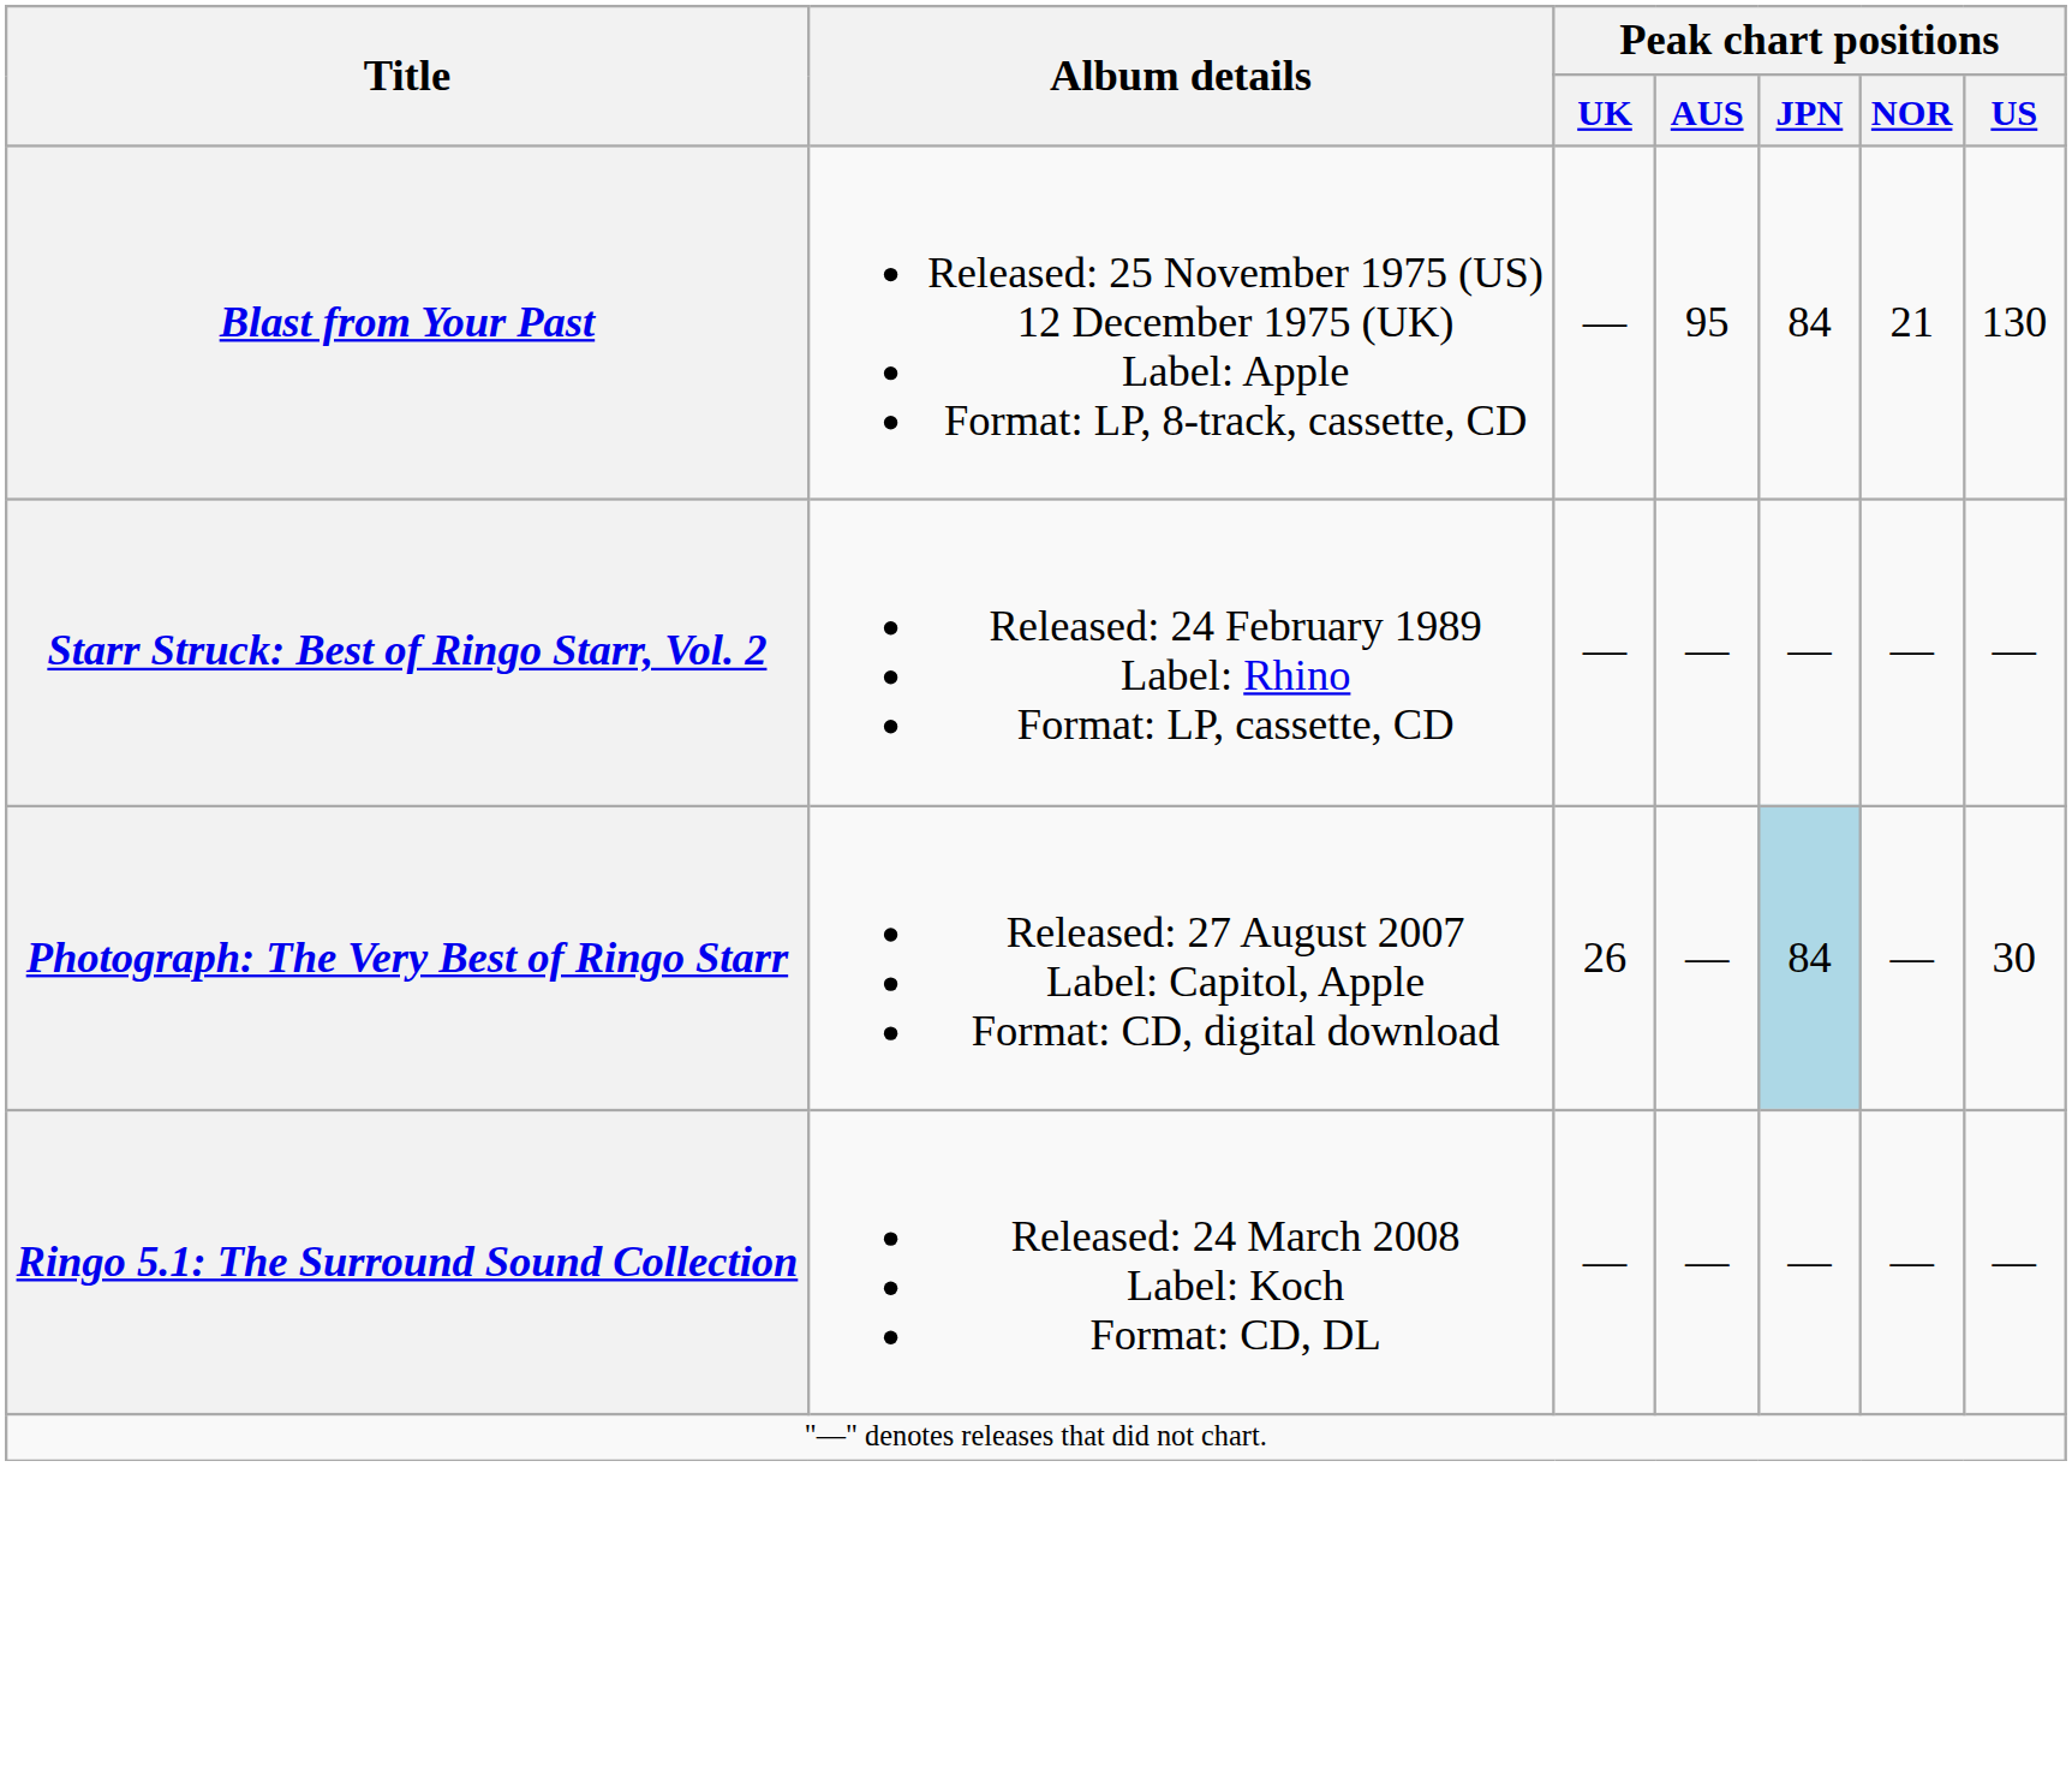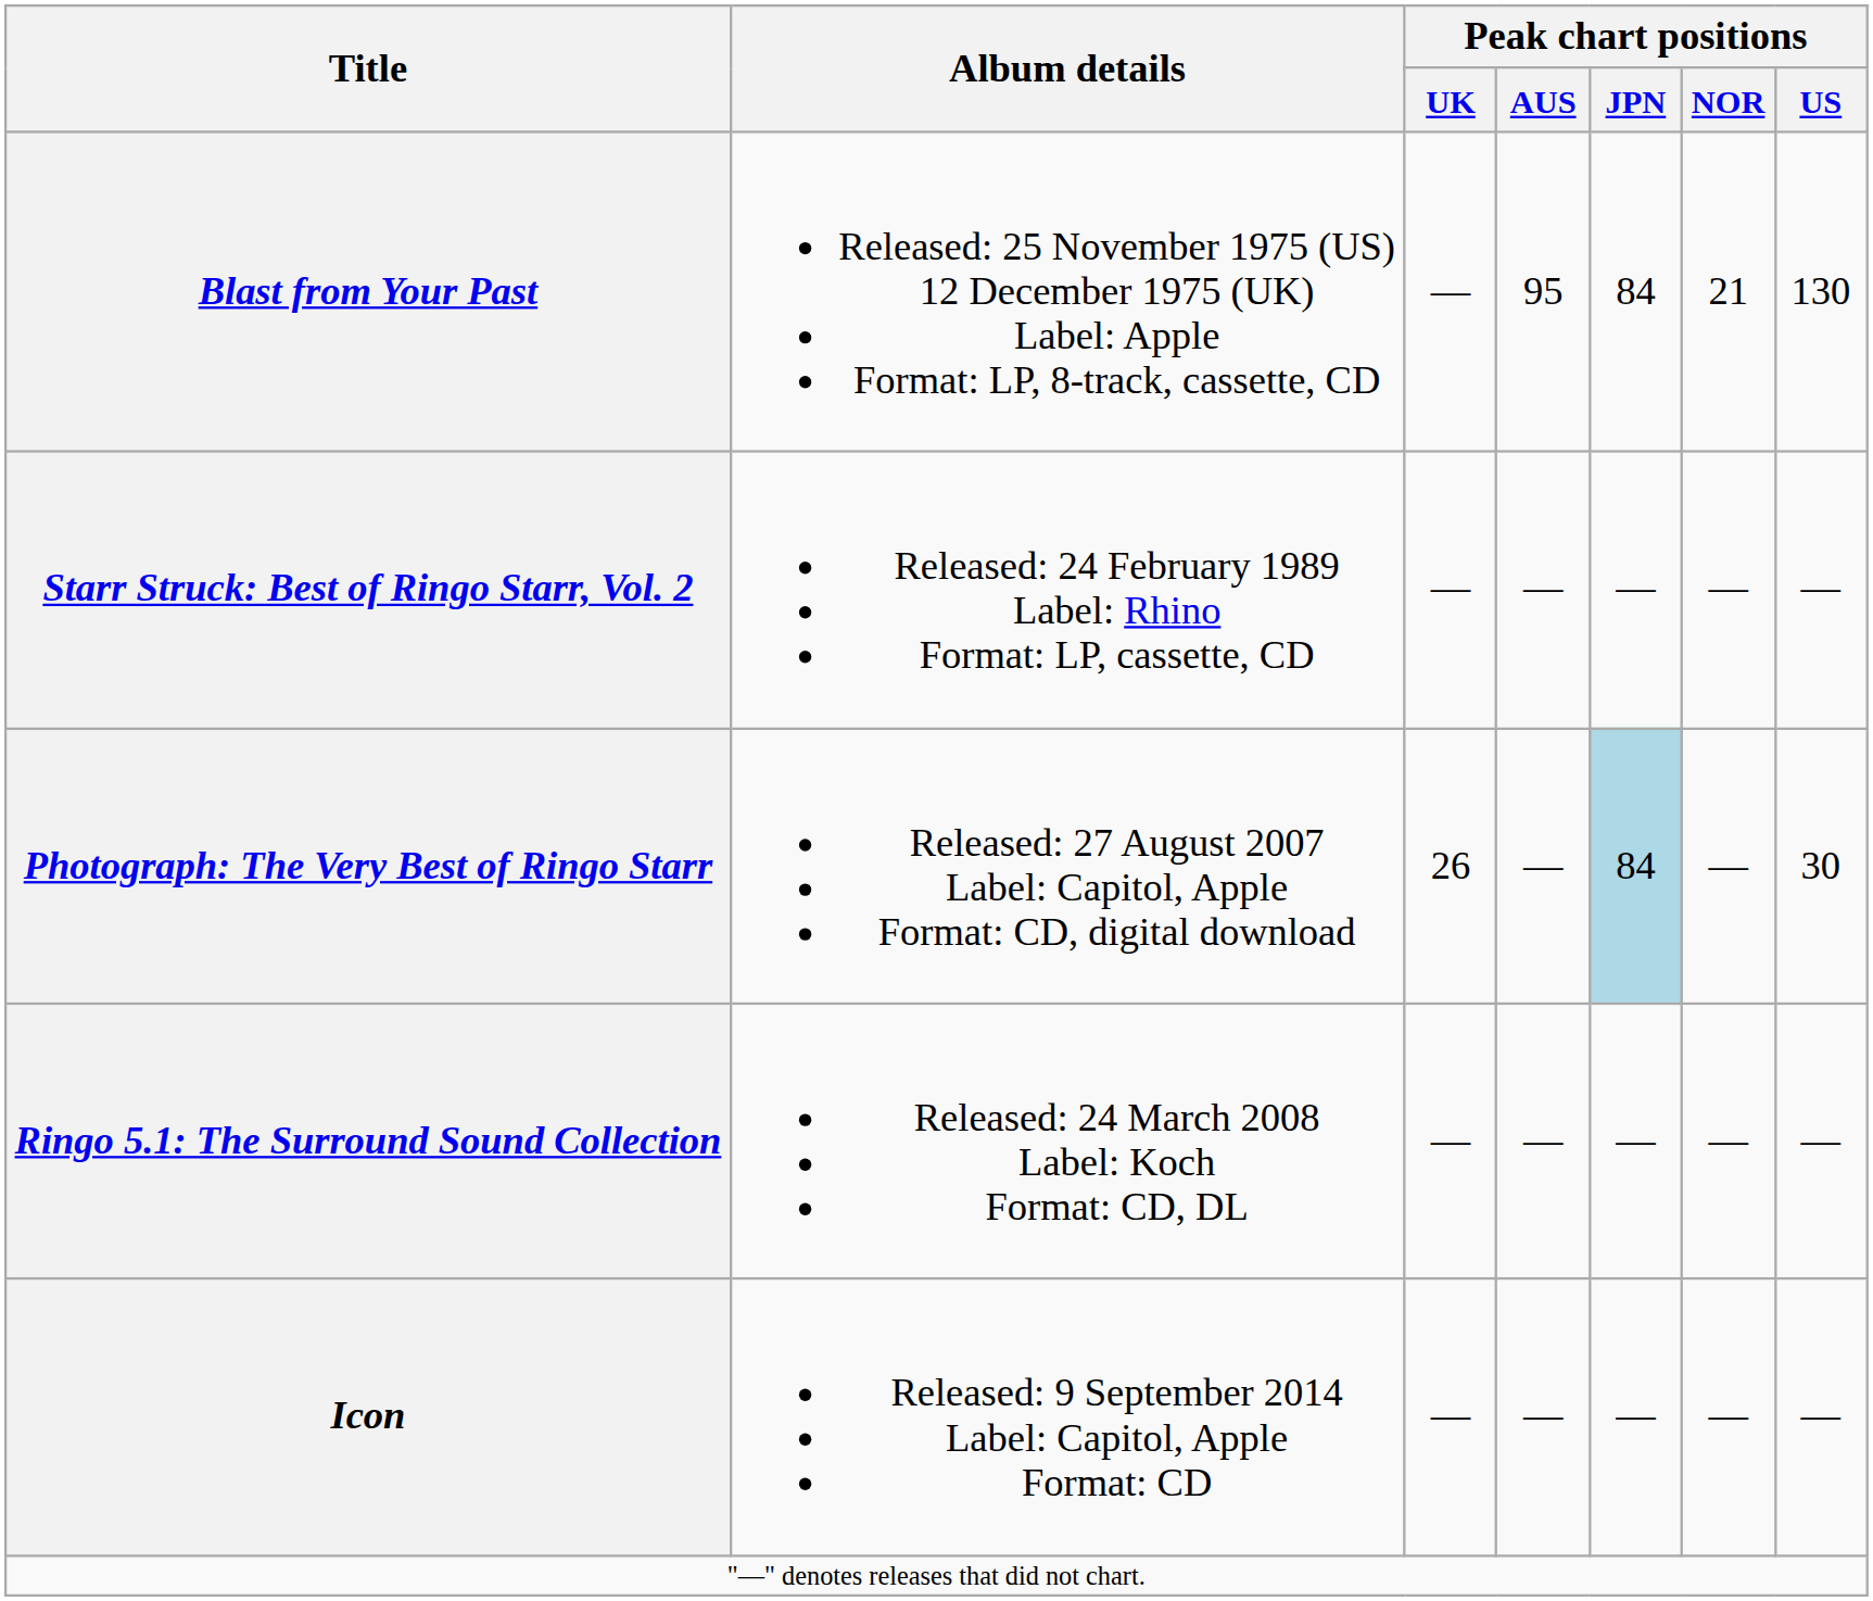+ row: Icon | Released: 9 September 2014 Label: Capitol, Apple Format: CD | — | — | — | — | —
